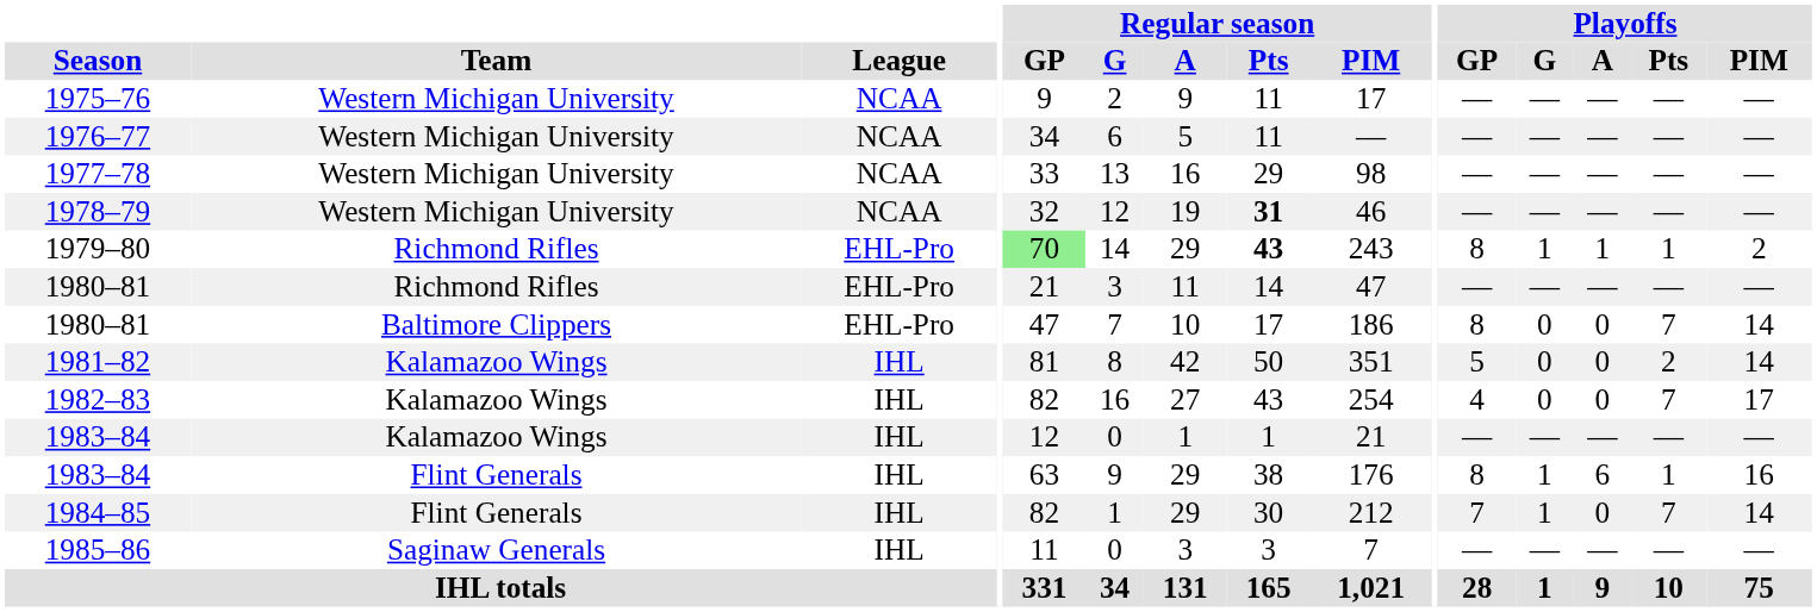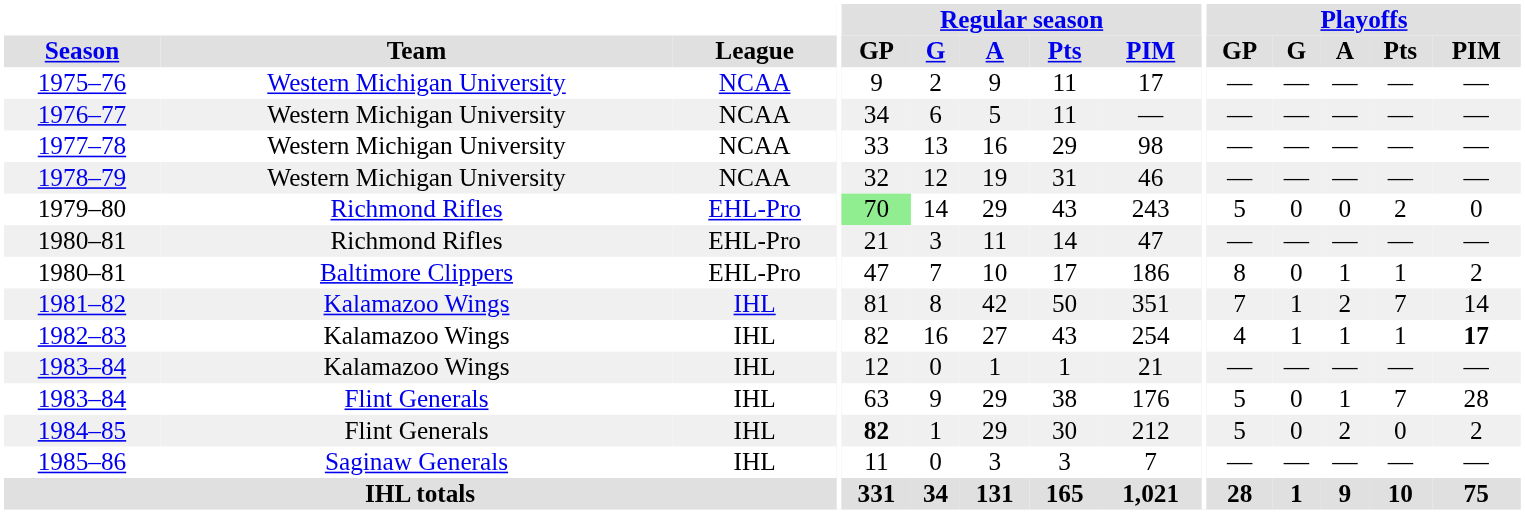1978–79 | Regular season / Pts: bold -> normal
1979–80 | Regular season / Pts: bold -> normal
1979–80 | Playoffs / GP: 8 -> 5
1979–80 | Playoffs / G: 1 -> 0
1979–80 | Playoffs / A: 1 -> 0
1979–80 | Playoffs / Pts: 1 -> 2
1979–80 | Playoffs / PIM: 2 -> 0
1980–81 / Baltimore Clippers | Playoffs / A: 0 -> 1
1980–81 / Baltimore Clippers | Playoffs / Pts: 7 -> 1
1980–81 / Baltimore Clippers | Playoffs / PIM: 14 -> 2
1981–82 | Playoffs / GP: 5 -> 7
1981–82 | Playoffs / G: 0 -> 1
1981–82 | Playoffs / A: 0 -> 2
1981–82 | Playoffs / Pts: 2 -> 7
1982–83 | Playoffs / G: 0 -> 1
1982–83 | Playoffs / A: 0 -> 1
1982–83 | Playoffs / Pts: 7 -> 1
1982–83 | Playoffs / PIM: normal -> bold
1983–84 / Flint Generals | Playoffs / GP: 8 -> 5
1983–84 / Flint Generals | Playoffs / G: 1 -> 0
1983–84 / Flint Generals | Playoffs / A: 6 -> 1
1983–84 / Flint Generals | Playoffs / Pts: 1 -> 7
1983–84 / Flint Generals | Playoffs / PIM: 16 -> 28
1984–85 | Regular season / GP: normal -> bold
1984–85 | Playoffs / GP: 7 -> 5
1984–85 | Playoffs / G: 1 -> 0
1984–85 | Playoffs / A: 0 -> 2
1984–85 | Playoffs / Pts: 7 -> 0
1984–85 | Playoffs / PIM: 14 -> 2
